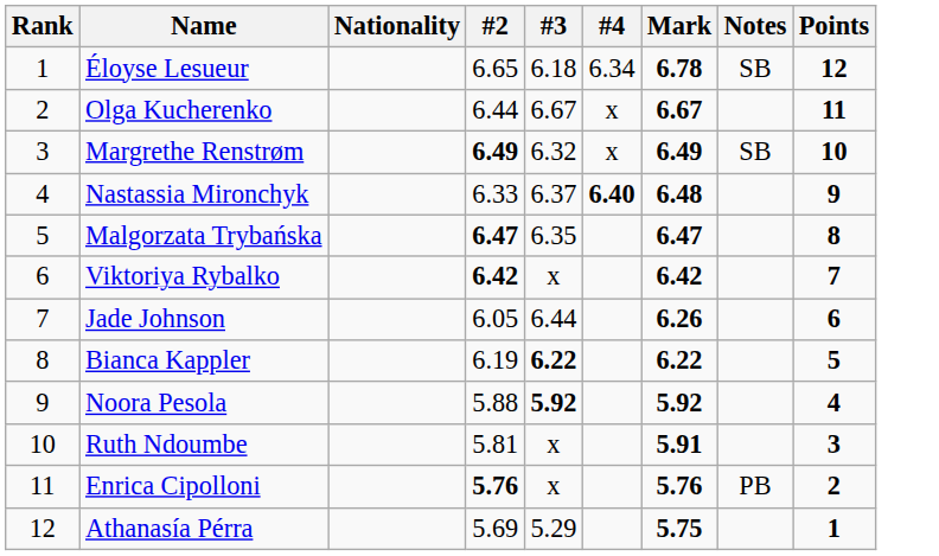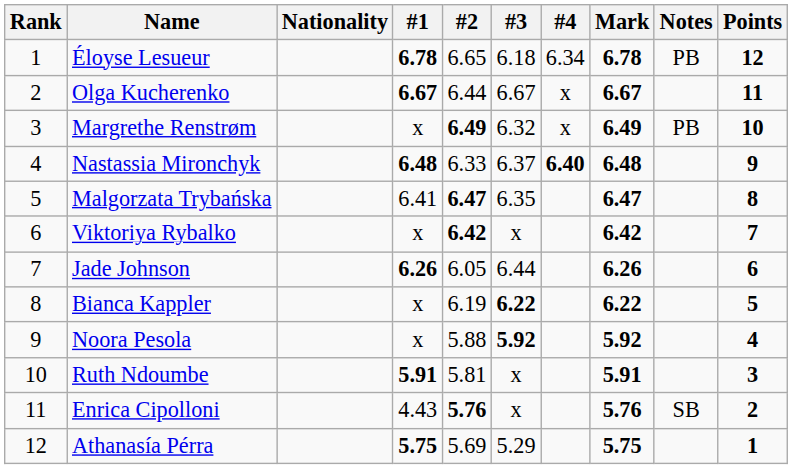+ column: #1 | 6.78 | 6.67 | x | 6.48 | 6.41 | x | 6.26 | x | x | 5.91 | 4.43 | 5.75
Éloyse Lesueur | Notes: SB -> PB
Margrethe Renstrøm | Notes: SB -> PB
Enrica Cipolloni | Notes: PB -> SB
